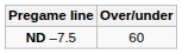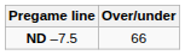ND –7.5 | Over/under: 60 -> 66
